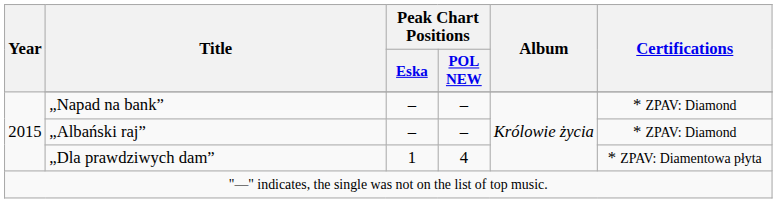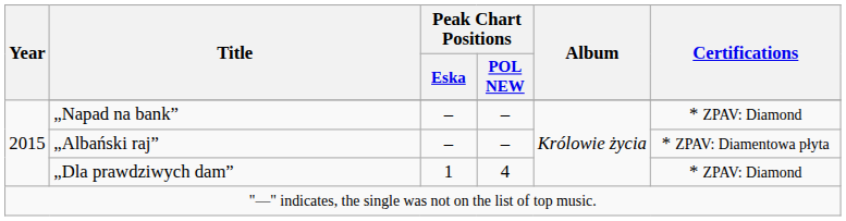„Albański raj” | Certifications: * ZPAV: Diamond -> * ZPAV: Diamentowa płyta
„Dla prawdziwych dam” | Certifications: * ZPAV: Diamentowa płyta -> * ZPAV: Diamond
